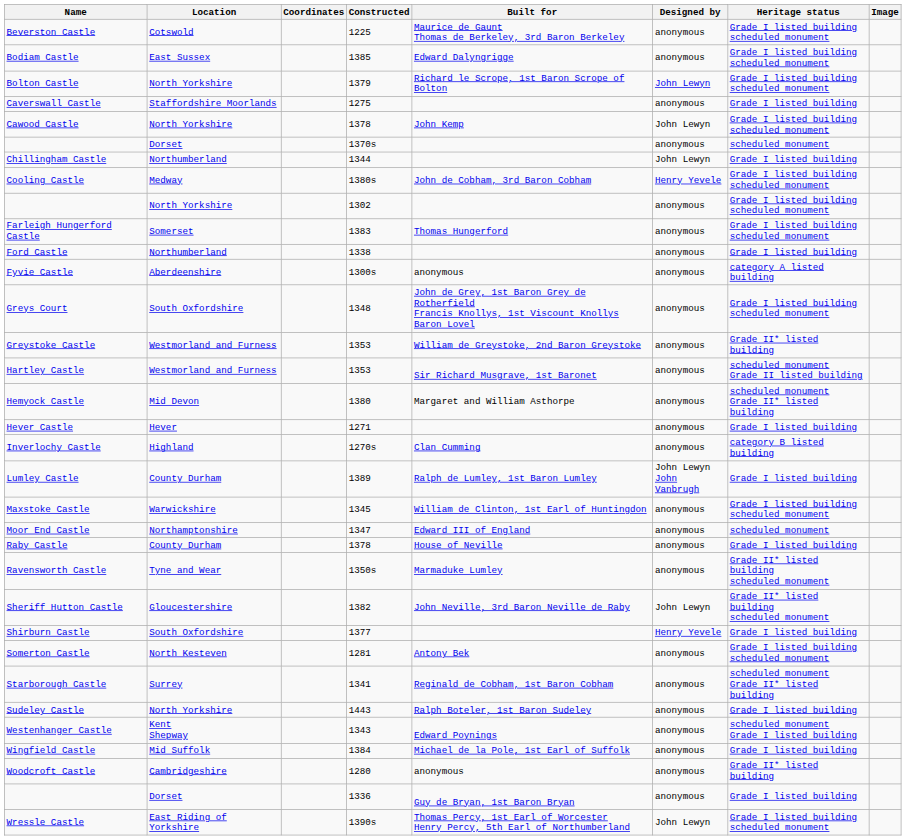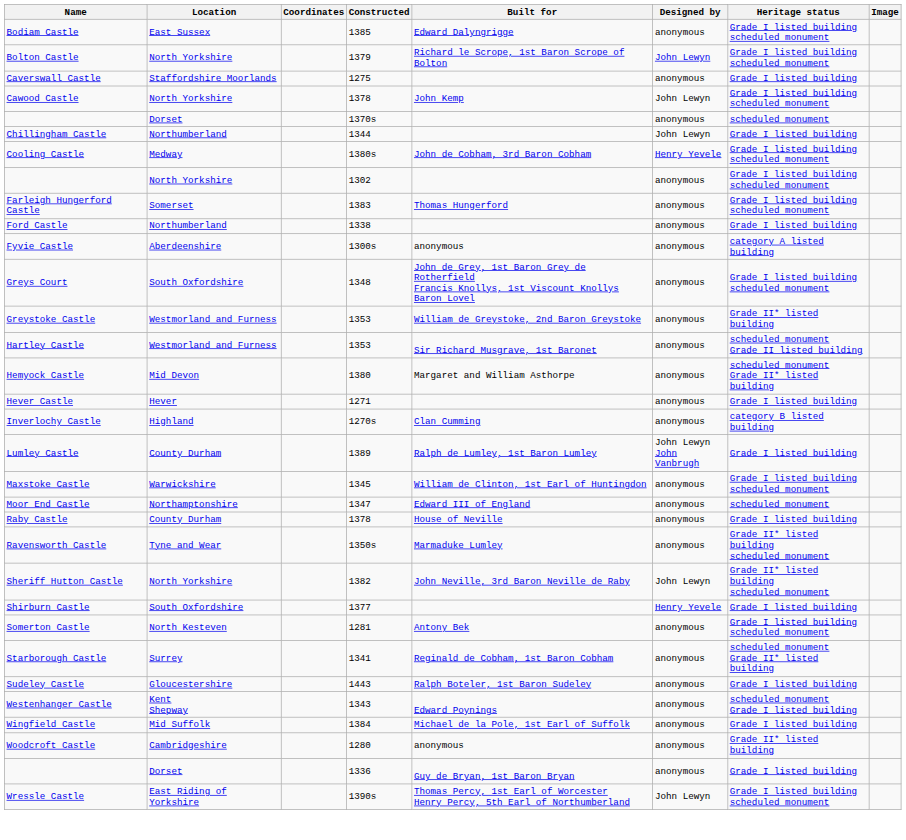- row: Beverston Castle | Cotswold | 1225 | Maurice de Gaunt Thomas de Berkeley, 3rd Baron Berkeley | anonymous | Grade I listed building scheduled monument
Sheriff Hutton Castle | Location: Gloucestershire -> North Yorkshire
Sudeley Castle | Location: North Yorkshire -> Gloucestershire
